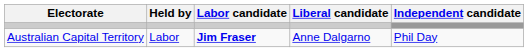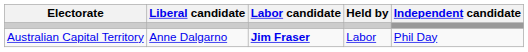columns swapped: Held by <-> Liberal candidate
